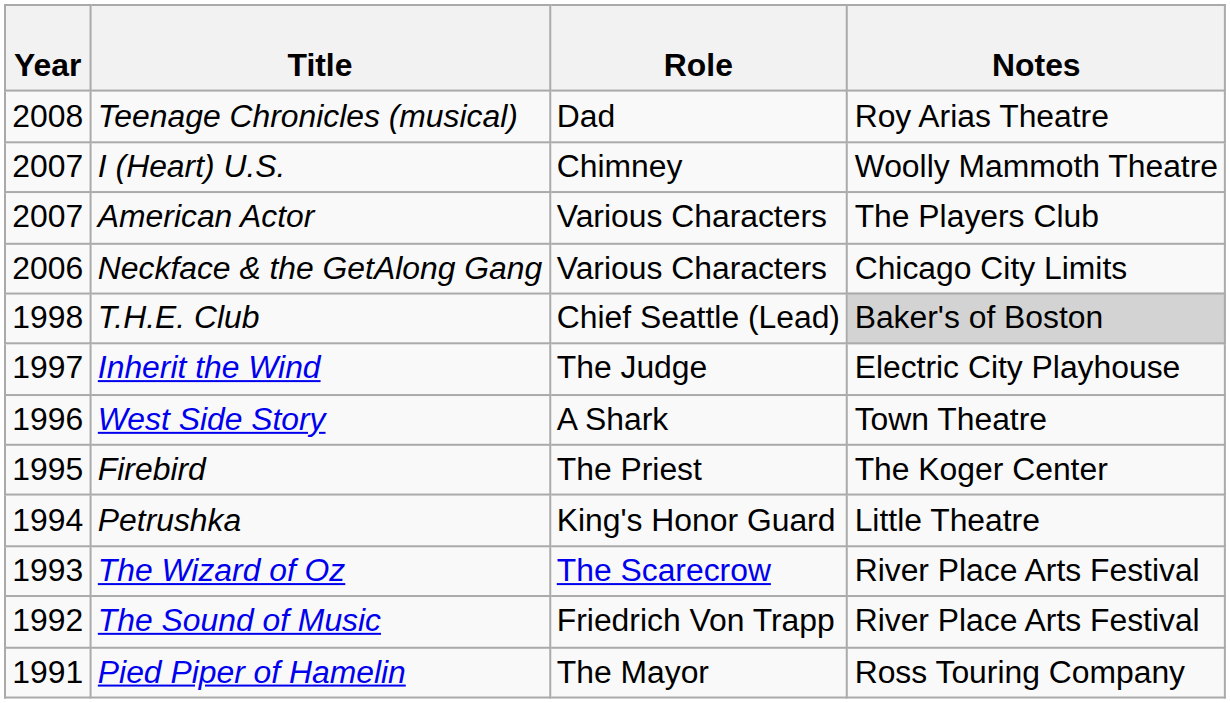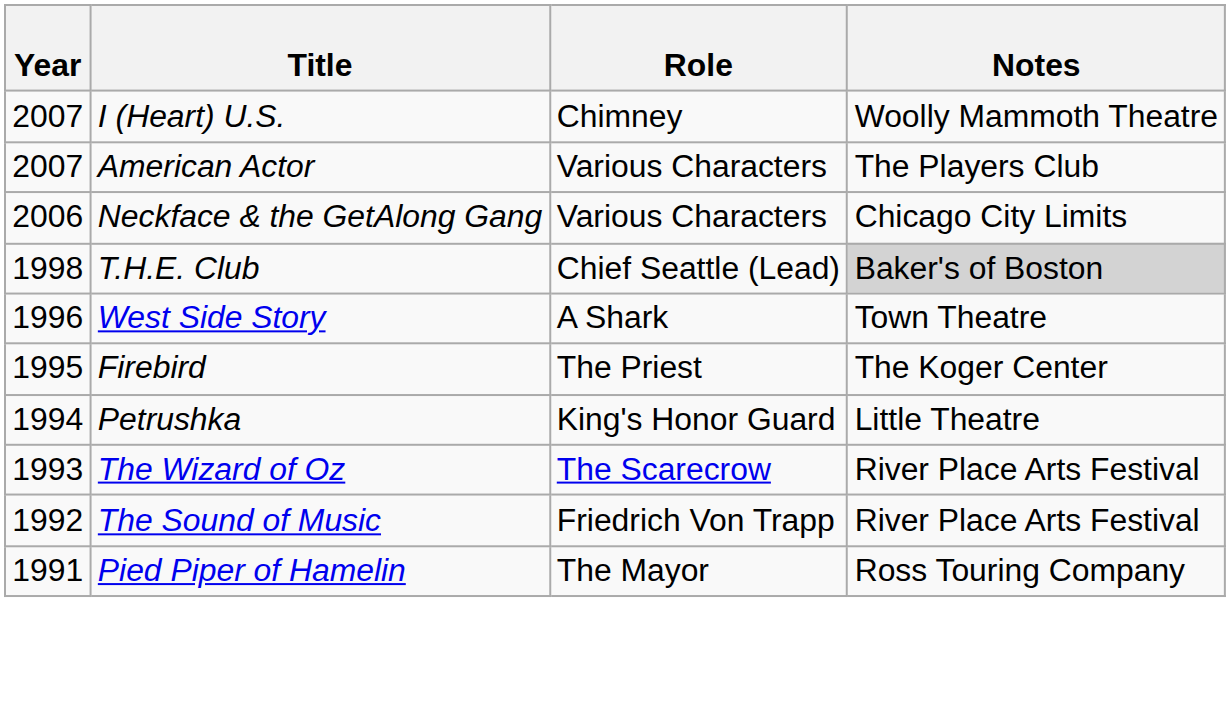- row: 2008 | Teenage Chronicles (musical) | Dad | Roy Arias Theatre
- row: 1997 | Inherit the Wind | The Judge | Electric City Playhouse
